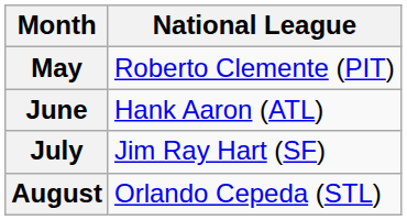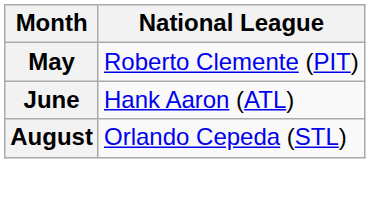- row: July | Jim Ray Hart (SF)
